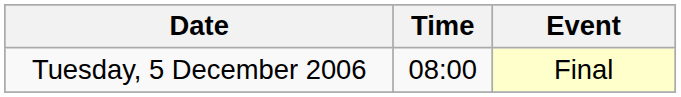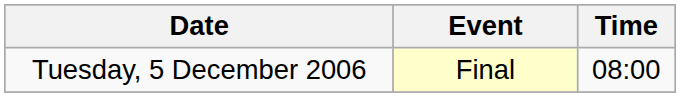columns swapped: Time <-> Event
